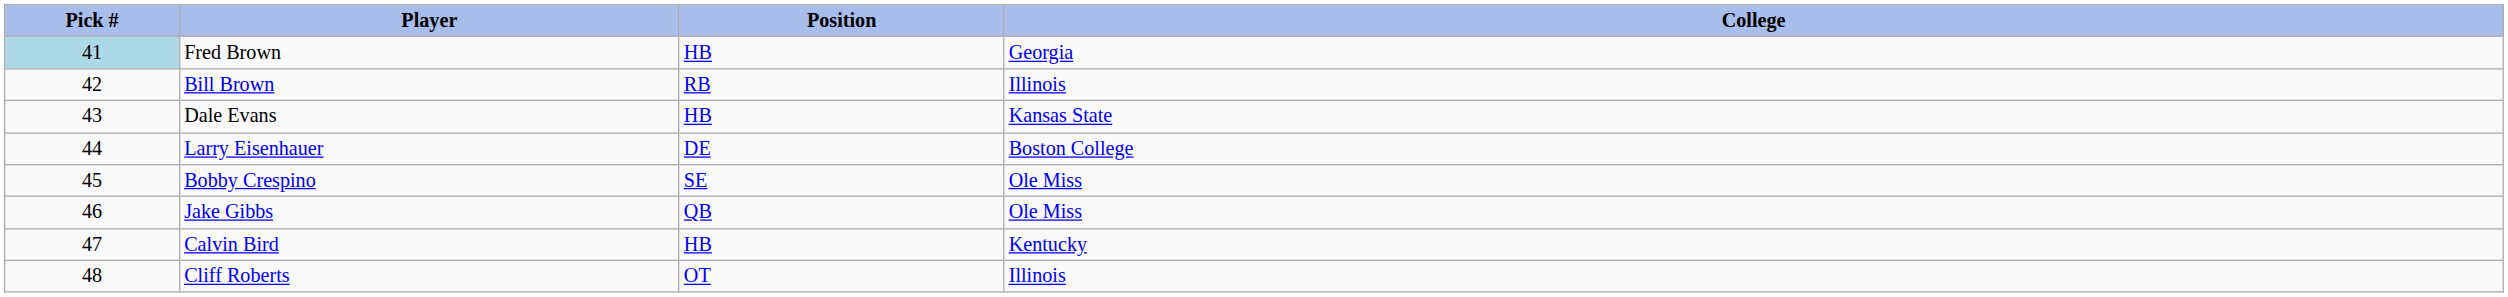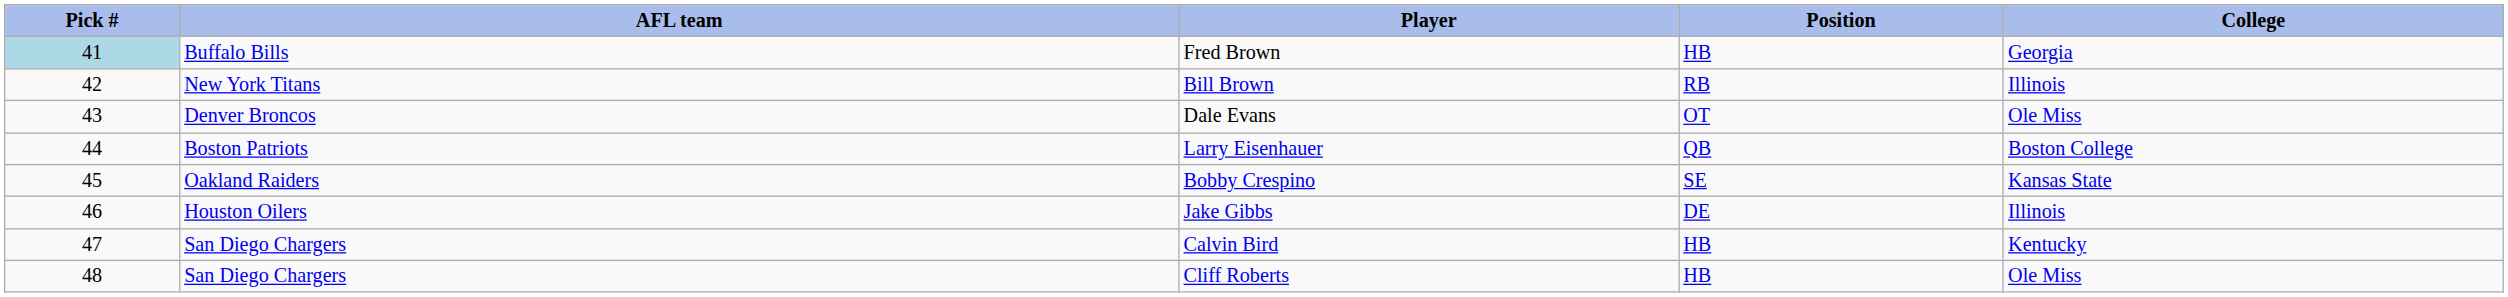+ column: AFL team | Buffalo Bills | New York Titans | Denver Broncos | Boston Patriots | Oakland Raiders | Houston Oilers | San Diego Chargers | San Diego Chargers
Dale Evans | Position: HB -> OT
Dale Evans | College: Kansas State -> Ole Miss
Larry Eisenhauer | Position: DE -> QB
Bobby Crespino | College: Ole Miss -> Kansas State
Jake Gibbs | Position: QB -> DE
Jake Gibbs | College: Ole Miss -> Illinois
Cliff Roberts | Position: OT -> HB
Cliff Roberts | College: Illinois -> Ole Miss
